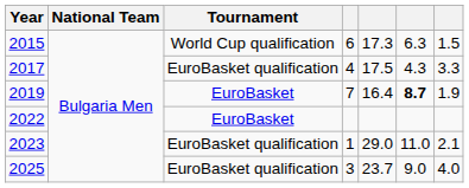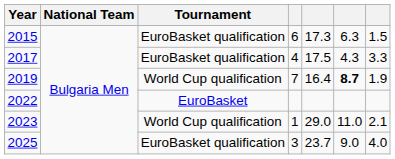2015 | Tournament: World Cup qualification -> EuroBasket qualification
2019 | Tournament: EuroBasket -> World Cup qualification
2023 | Tournament: EuroBasket qualification -> World Cup qualification
